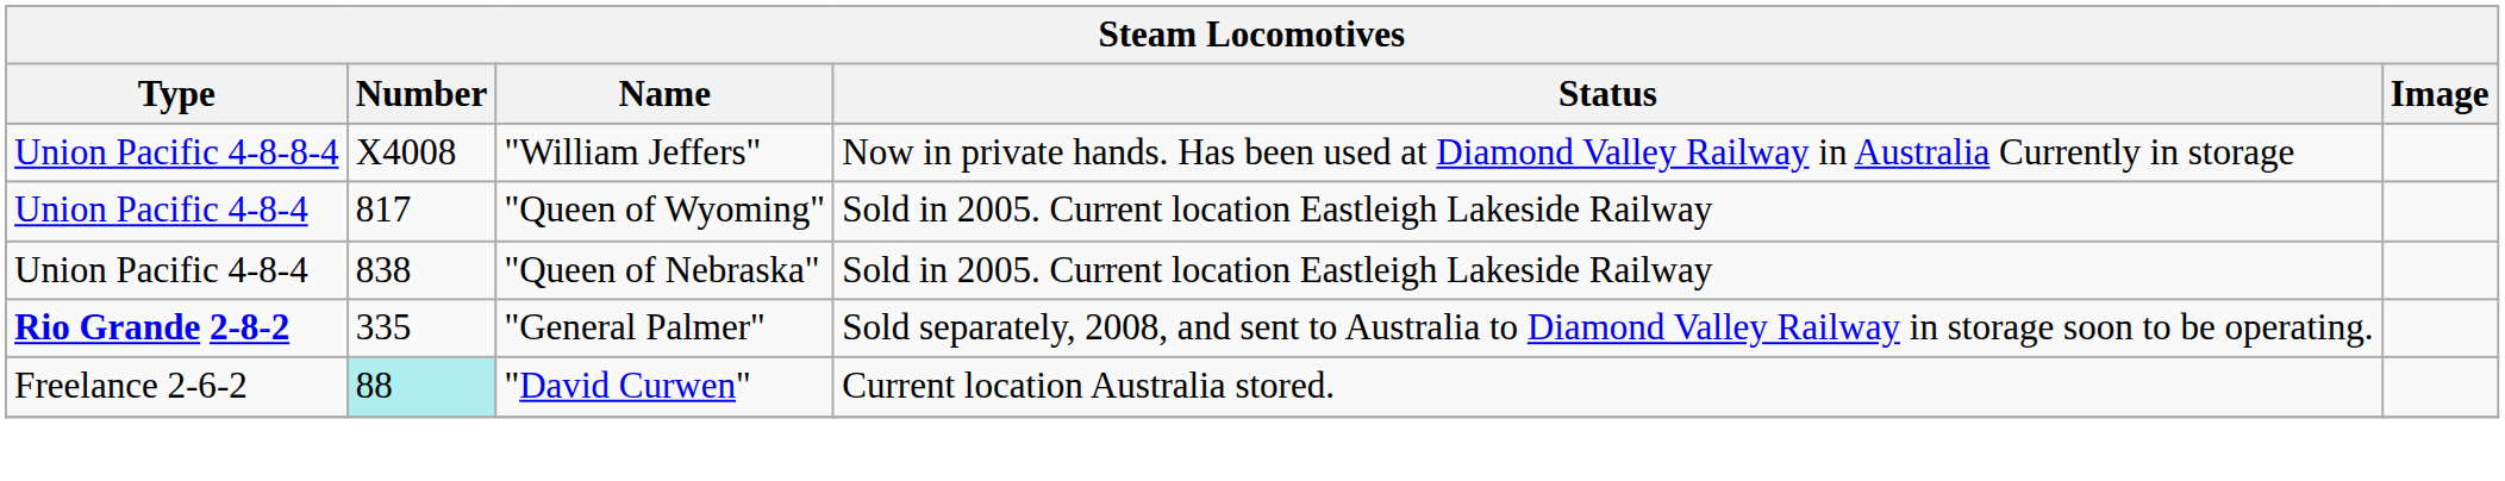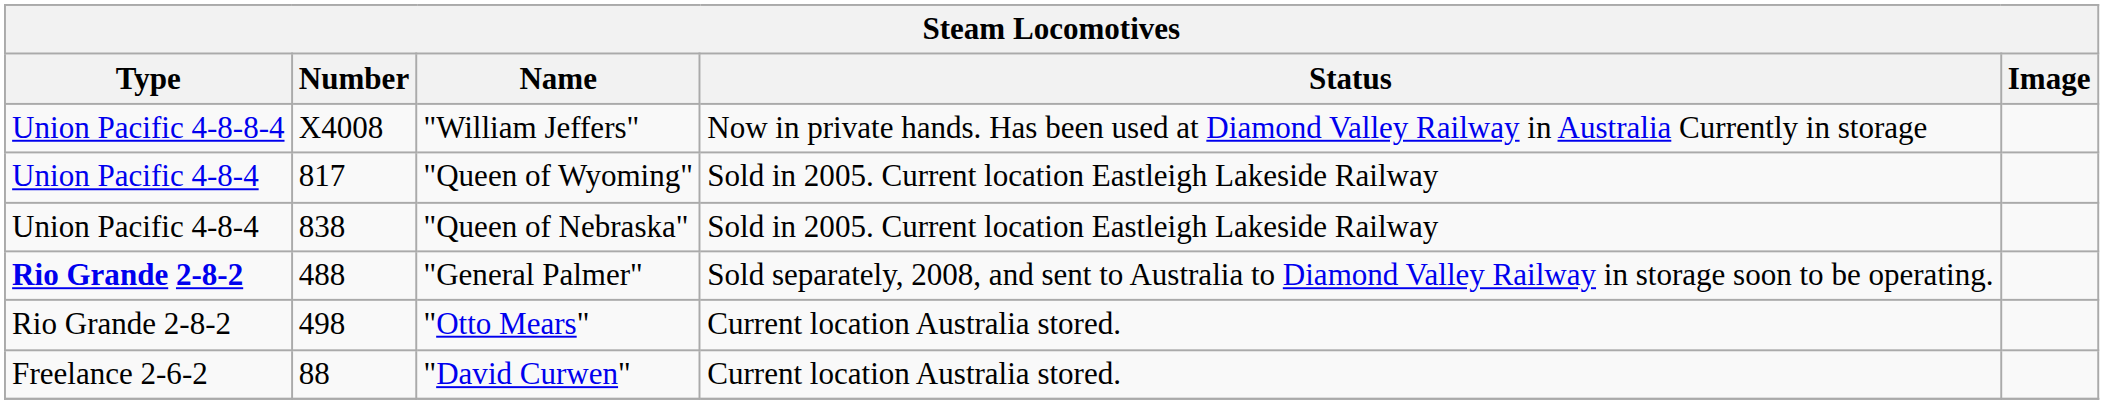"General Palmer" | Number: 335 -> 488
+ row: Rio Grande 2-8-2 | 498 | "Otto Mears" | Current location Australia stored.
"David Curwen" | Number: paleturquoise background -> no background
